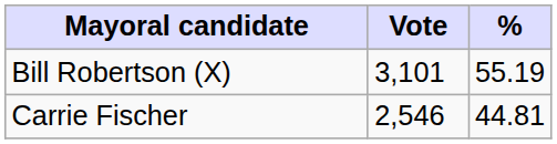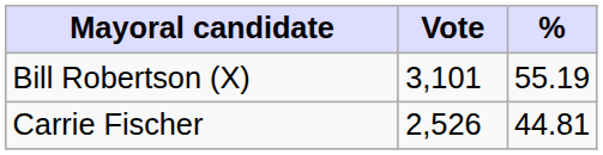Carrie Fischer | Vote: 2,546 -> 2,526
